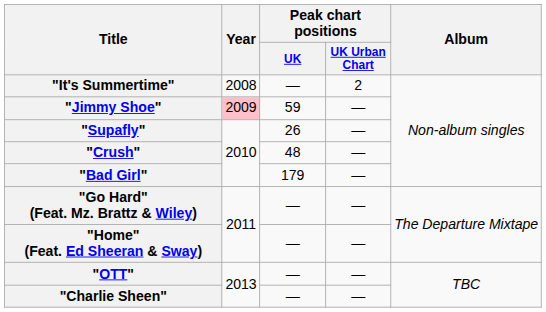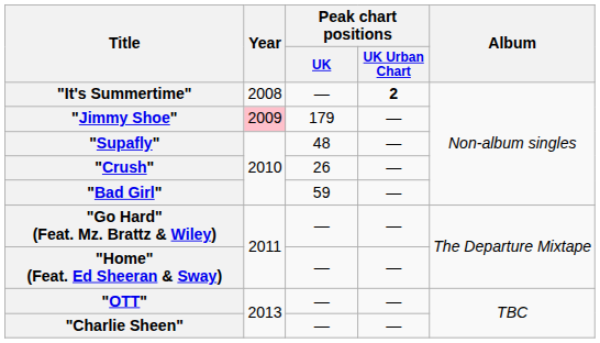"It's Summertime" | Peak chart positions / UK Urban Chart: normal -> bold
"Jimmy Shoe" | Peak chart positions / UK: 59 -> 179
"Supafly" | Peak chart positions / UK: 26 -> 48
"Crush" | Peak chart positions / UK: 48 -> 26
"Bad Girl" | Peak chart positions / UK: 179 -> 59
